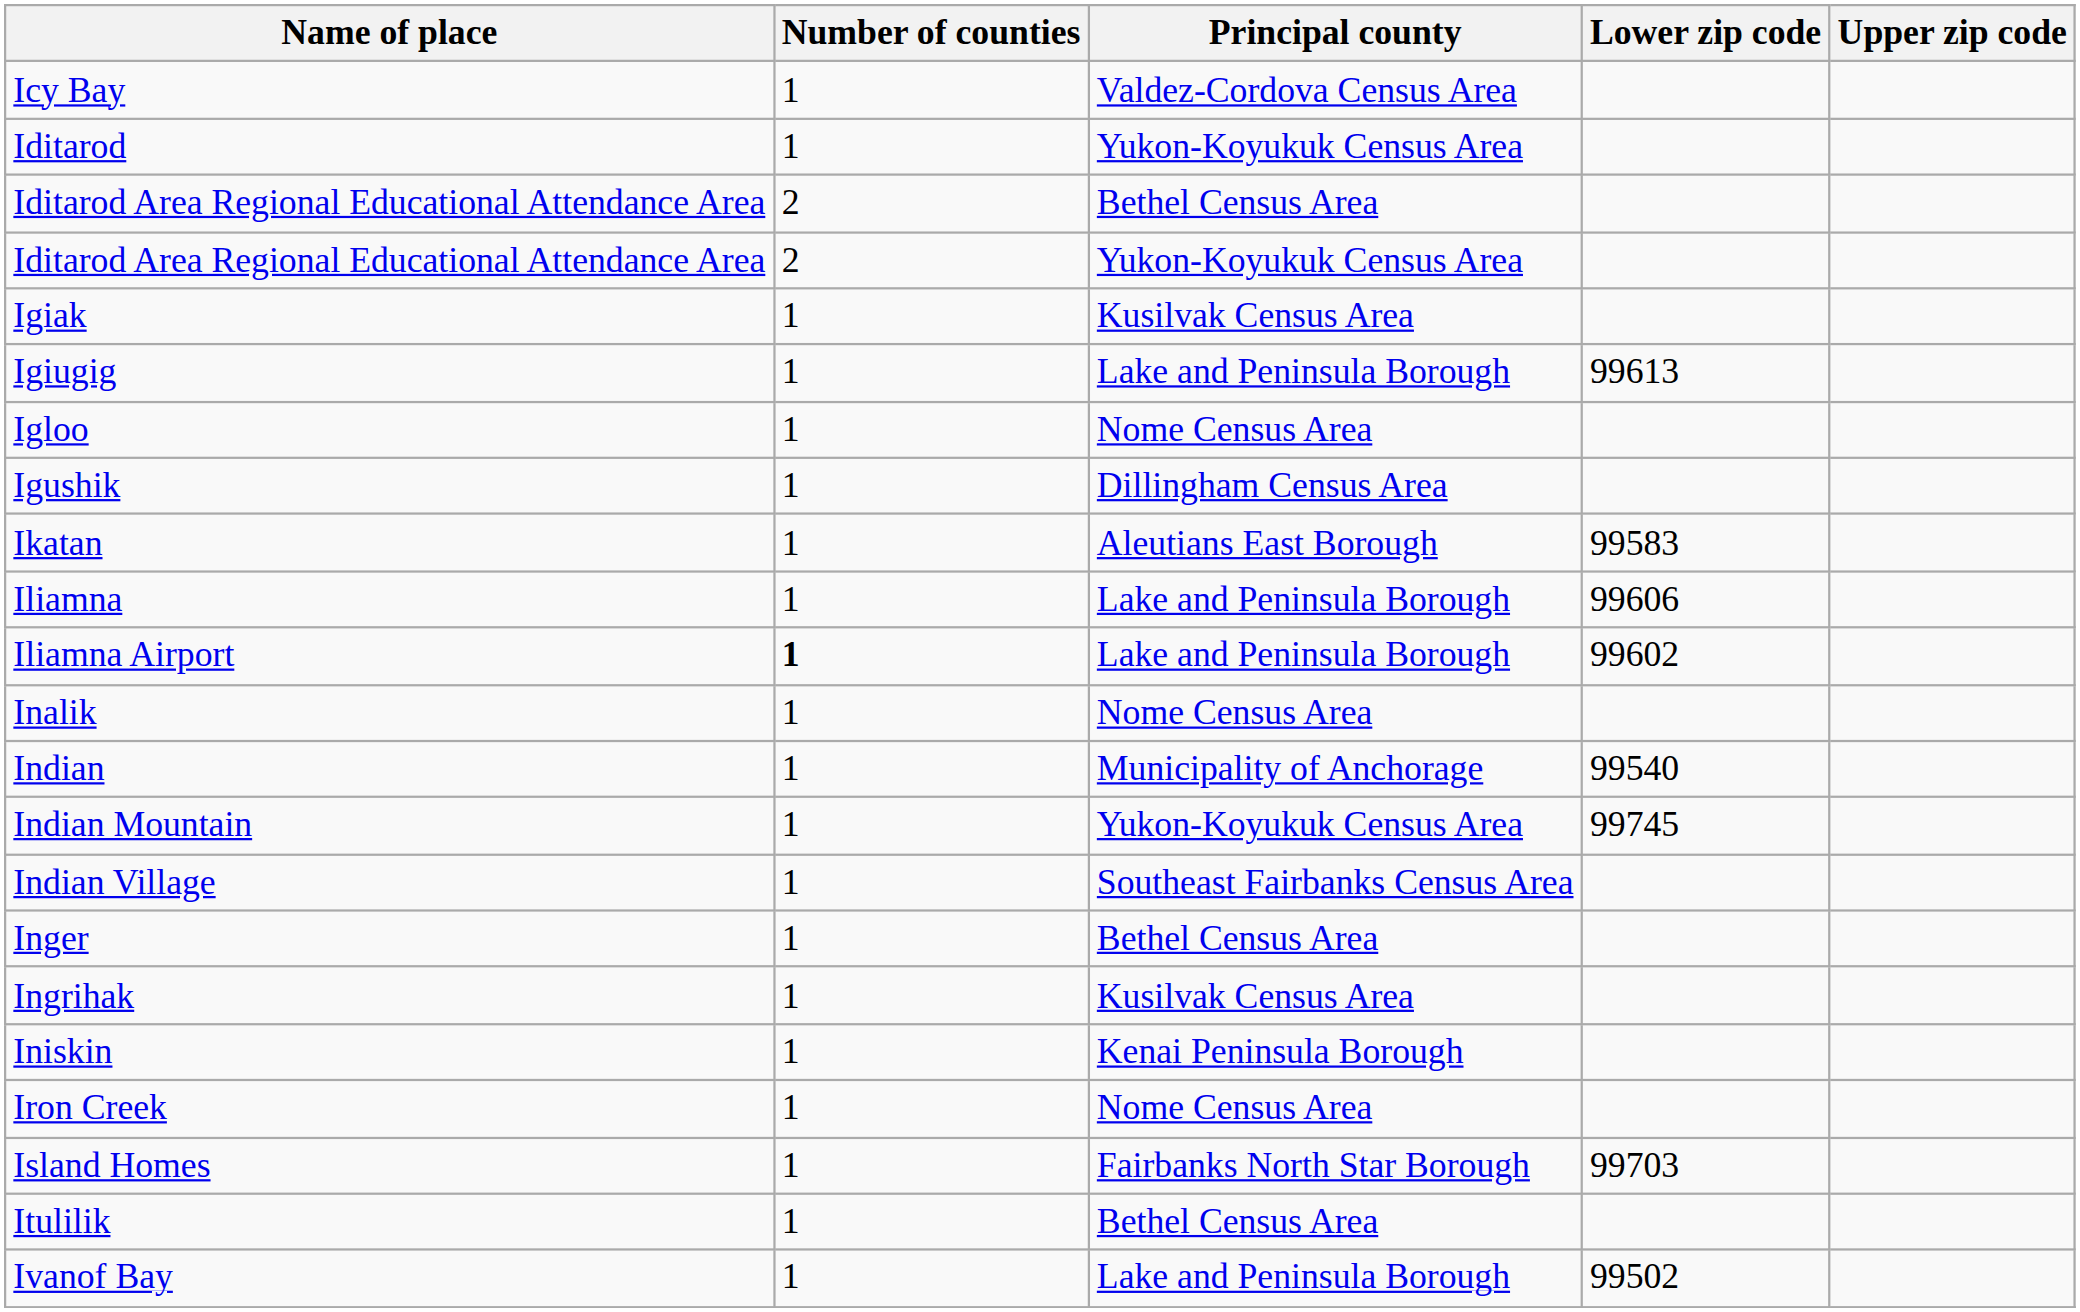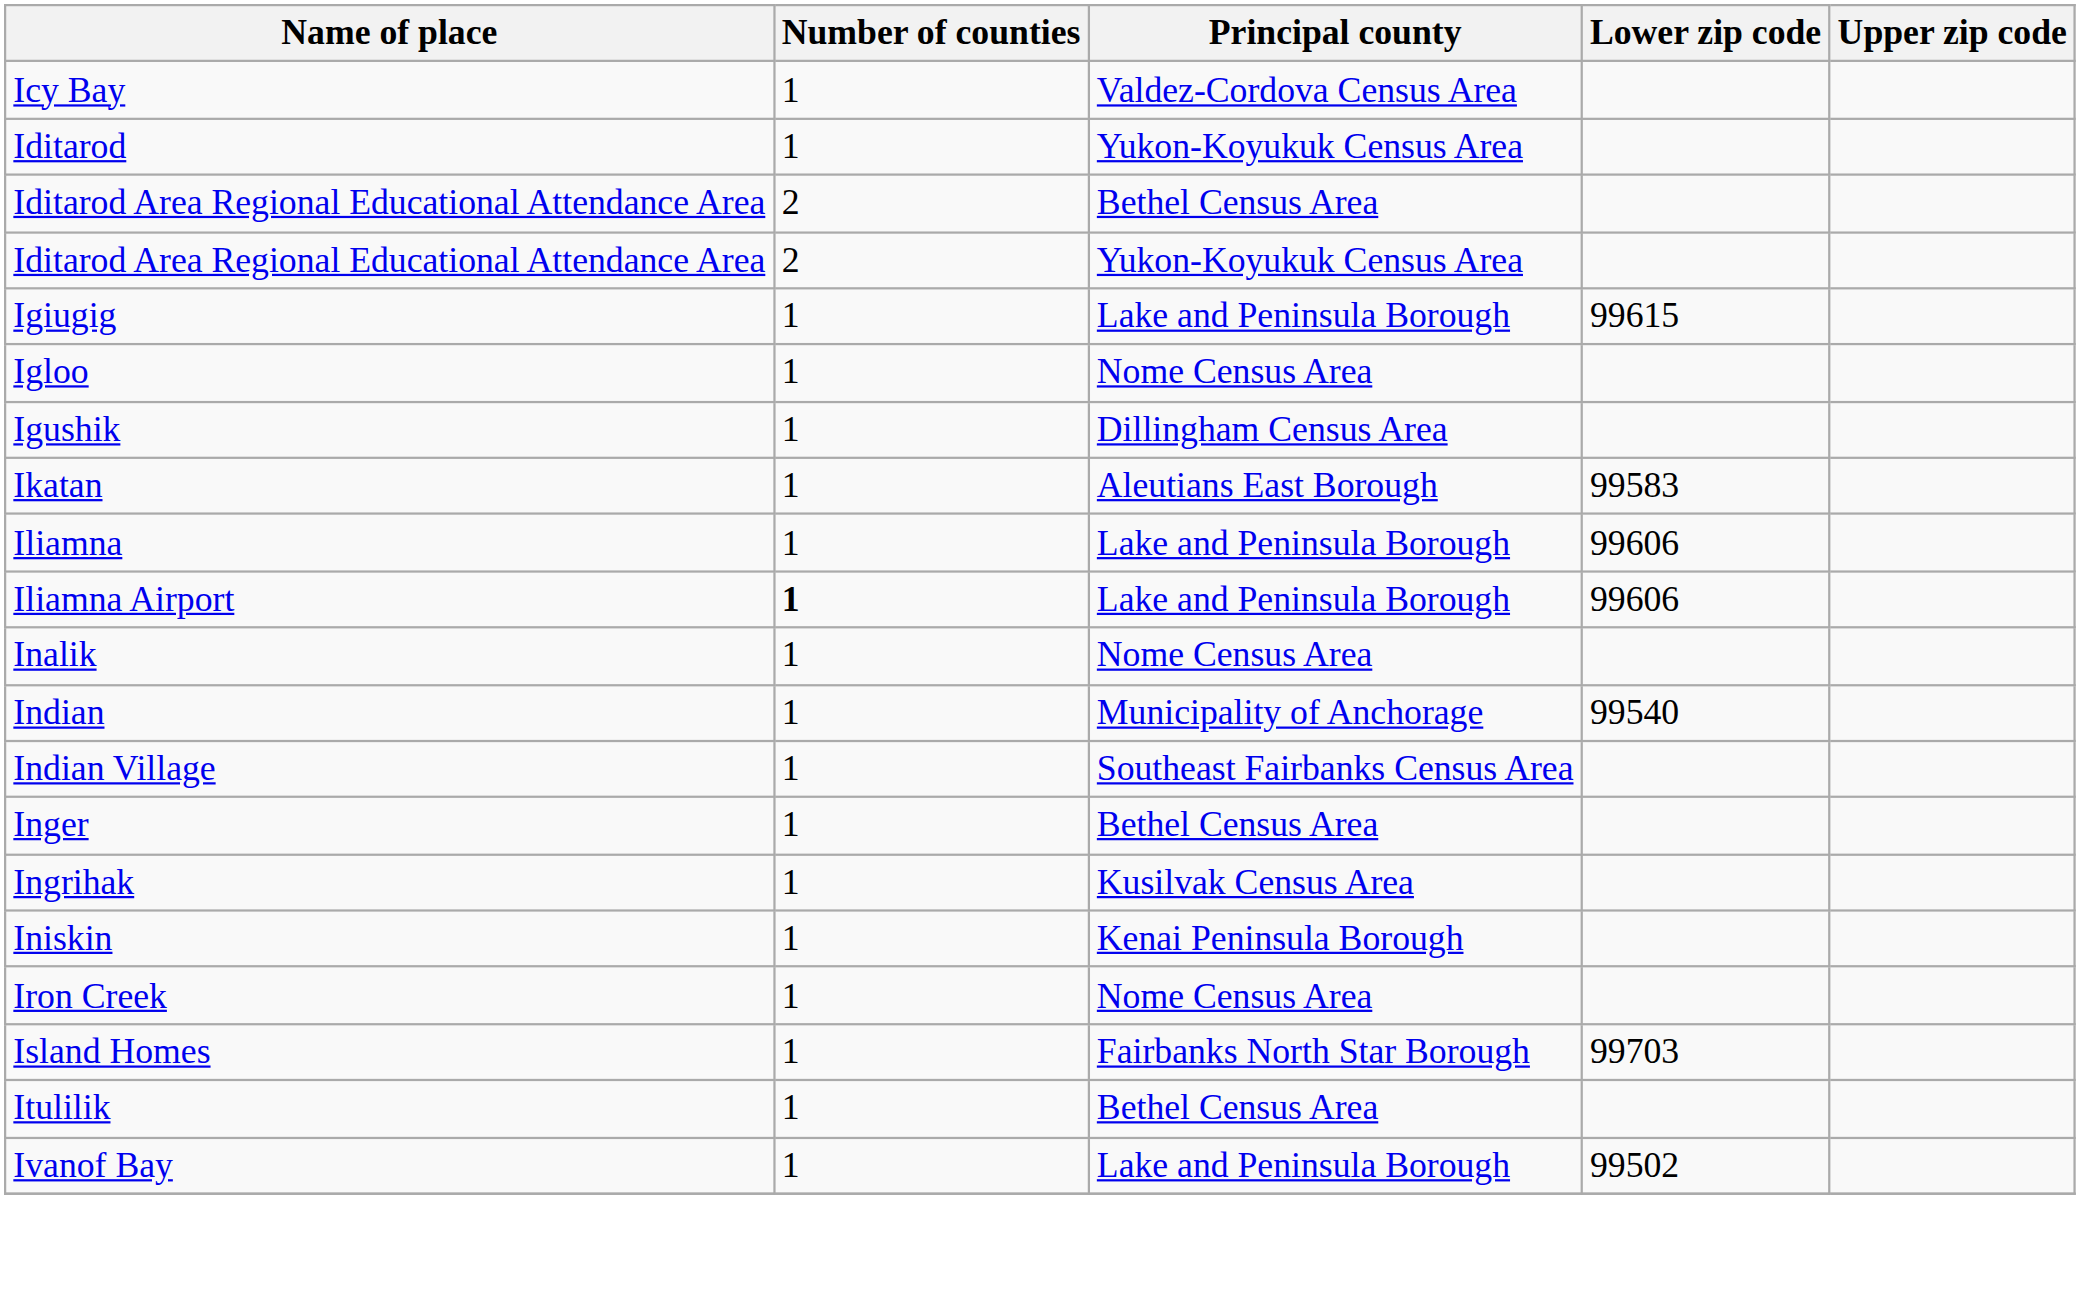- row: Igiak | 1 | Kusilvak Census Area
Igiugig | Lower zip code: 99613 -> 99615
Iliamna Airport | Lower zip code: 99602 -> 99606
- row: Indian Mountain | 1 | Yukon-Koyukuk Census Area | 99745
